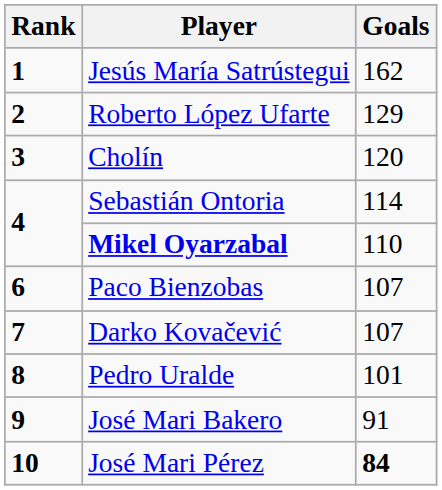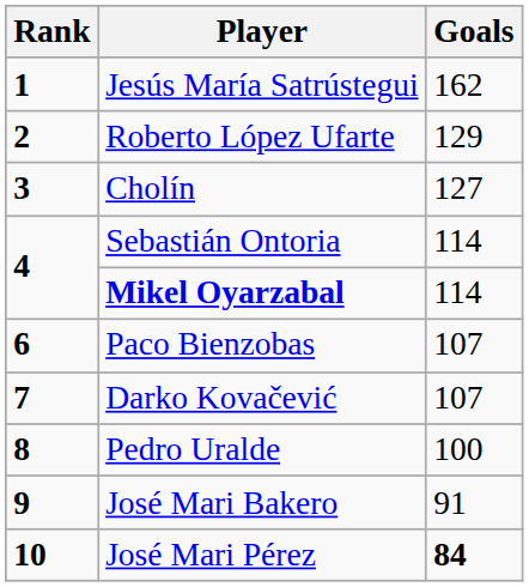Cholín | Goals: 120 -> 127
Mikel Oyarzabal | Goals: 110 -> 114
Pedro Uralde | Goals: 101 -> 100
